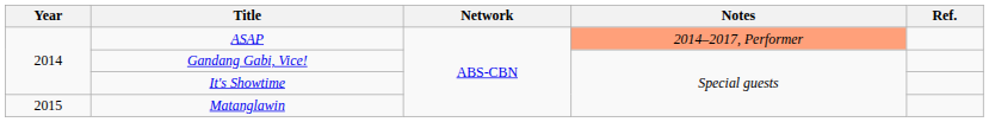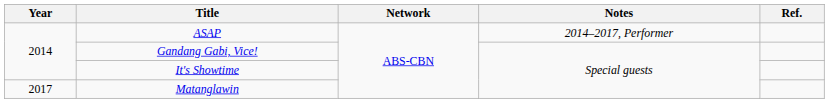ASAP | Notes: lightsalmon background -> no background
Matanglawin | Year: 2015 -> 2017
